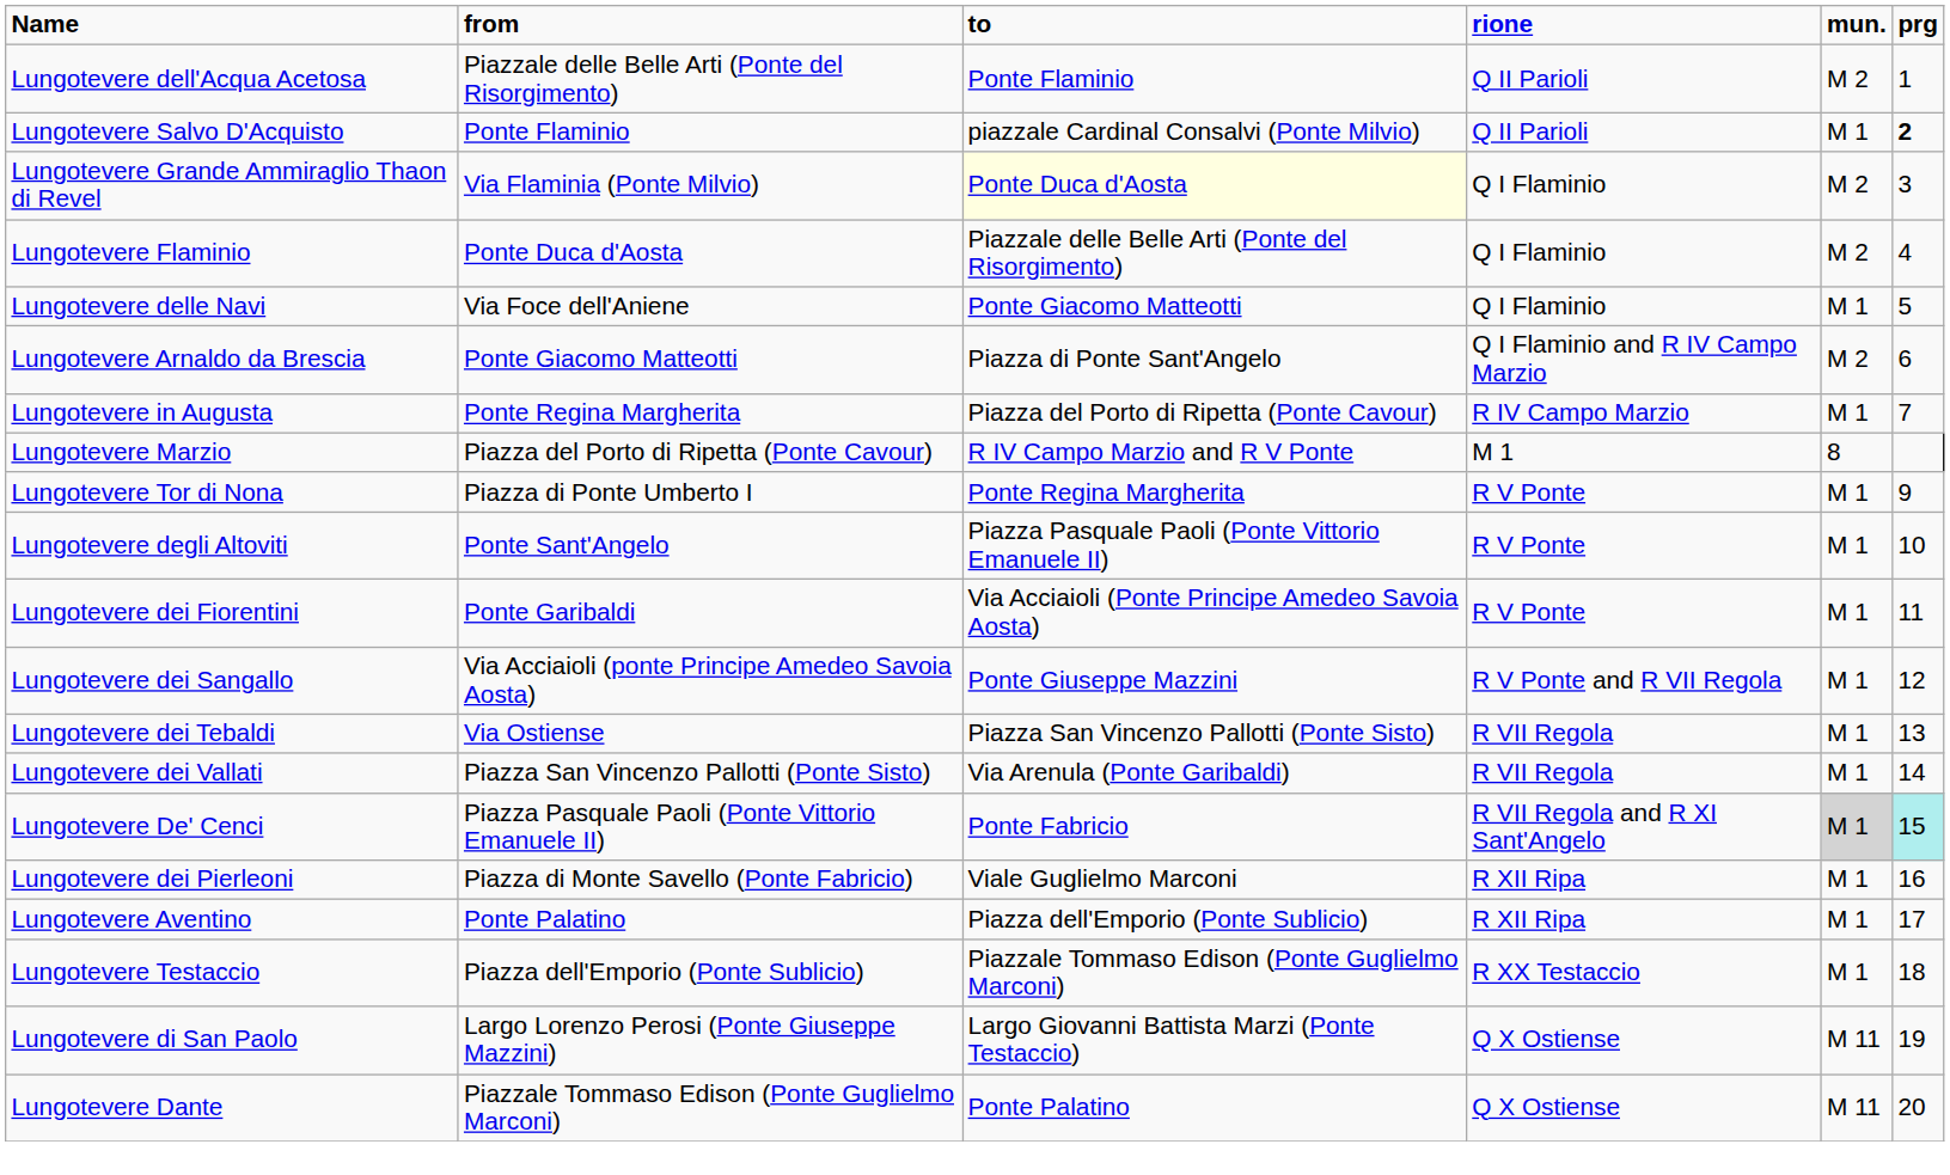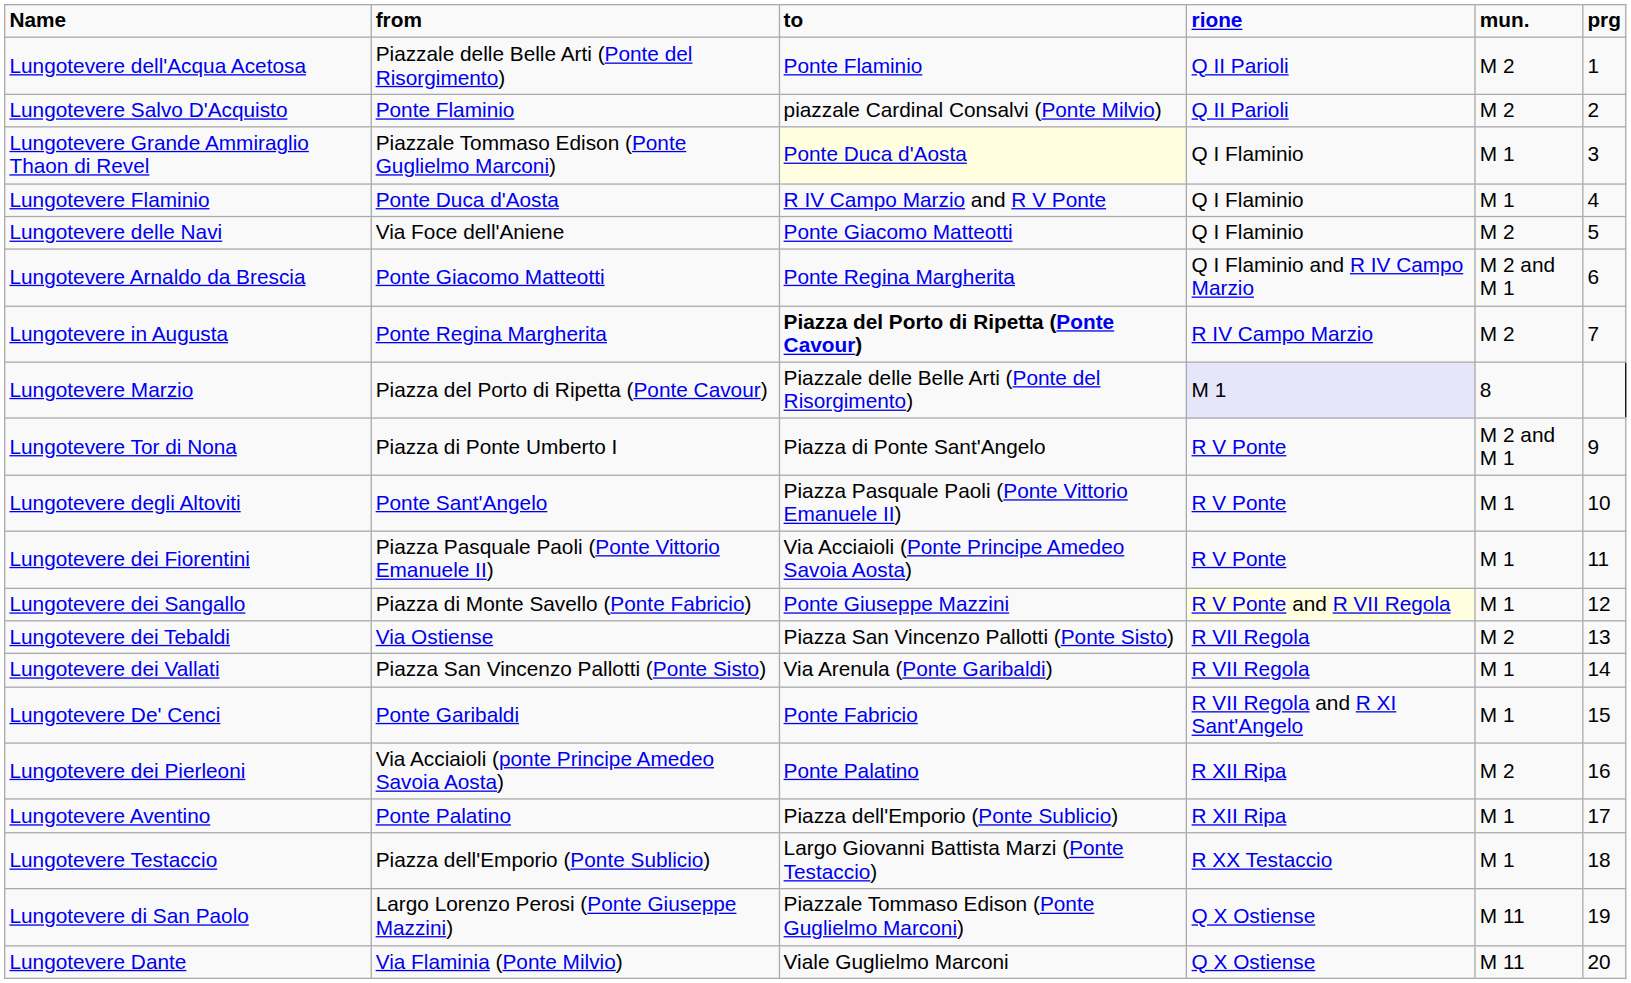Lungotevere Salvo D'Acquisto | mun.: M 1 -> M 2
Lungotevere Salvo D'Acquisto | prg: bold -> normal
Lungotevere Grande Ammiraglio Thaon di Revel | from: Via Flaminia (Ponte Milvio) -> Piazzale Tommaso Edison (Ponte Guglielmo Marconi)
Lungotevere Grande Ammiraglio Thaon di Revel | mun.: M 2 -> M 1
Lungotevere Flaminio | to: Piazzale delle Belle Arti (Ponte del Risorgimento) -> R IV Campo Marzio and R V Ponte
Lungotevere Flaminio | mun.: M 2 -> M 1
Lungotevere delle Navi | mun.: M 1 -> M 2
Lungotevere Arnaldo da Brescia | to: Piazza di Ponte Sant'Angelo -> Ponte Regina Margherita
Lungotevere Arnaldo da Brescia | mun.: M 2 -> M 2 and M 1
Lungotevere in Augusta | to: normal -> bold
Lungotevere in Augusta | mun.: M 1 -> M 2
Lungotevere Marzio | to: R IV Campo Marzio and R V Ponte -> Piazzale delle Belle Arti (Ponte del Risorgimento)
Lungotevere Marzio | rione: no background -> lavender background
Lungotevere Tor di Nona | to: Ponte Regina Margherita -> Piazza di Ponte Sant'Angelo
Lungotevere Tor di Nona | mun.: M 1 -> M 2 and M 1
Lungotevere dei Fiorentini | from: Ponte Garibaldi -> Piazza Pasquale Paoli (Ponte Vittorio Emanuele II)
Lungotevere dei Sangallo | from: Via Acciaioli (ponte Principe Amedeo Savoia Aosta) -> Piazza di Monte Savello (Ponte Fabricio)
Lungotevere dei Sangallo | rione: no background -> lightyellow background
Lungotevere dei Tebaldi | mun.: M 1 -> M 2
Lungotevere De' Cenci | from: Piazza Pasquale Paoli (Ponte Vittorio Emanuele II) -> Ponte Garibaldi
Lungotevere De' Cenci | mun.: lightgrey background -> no background
Lungotevere De' Cenci | prg: paleturquoise background -> no background
Lungotevere dei Pierleoni | from: Piazza di Monte Savello (Ponte Fabricio) -> Via Acciaioli (ponte Principe Amedeo Savoia Aosta)
Lungotevere dei Pierleoni | to: Viale Guglielmo Marconi -> Ponte Palatino
Lungotevere dei Pierleoni | mun.: M 1 -> M 2
Lungotevere Testaccio | to: Piazzale Tommaso Edison (Ponte Guglielmo Marconi) -> Largo Giovanni Battista Marzi (Ponte Testaccio)
Lungotevere di San Paolo | to: Largo Giovanni Battista Marzi (Ponte Testaccio) -> Piazzale Tommaso Edison (Ponte Guglielmo Marconi)
Lungotevere Dante | from: Piazzale Tommaso Edison (Ponte Guglielmo Marconi) -> Via Flaminia (Ponte Milvio)
Lungotevere Dante | to: Ponte Palatino -> Viale Guglielmo Marconi
